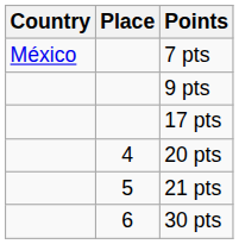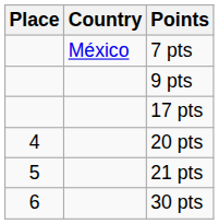columns swapped: Place <-> Country
